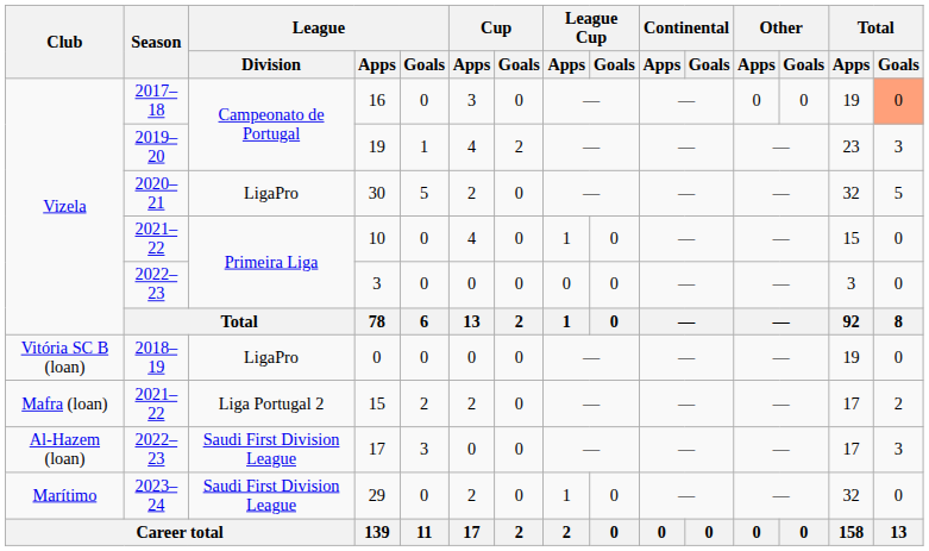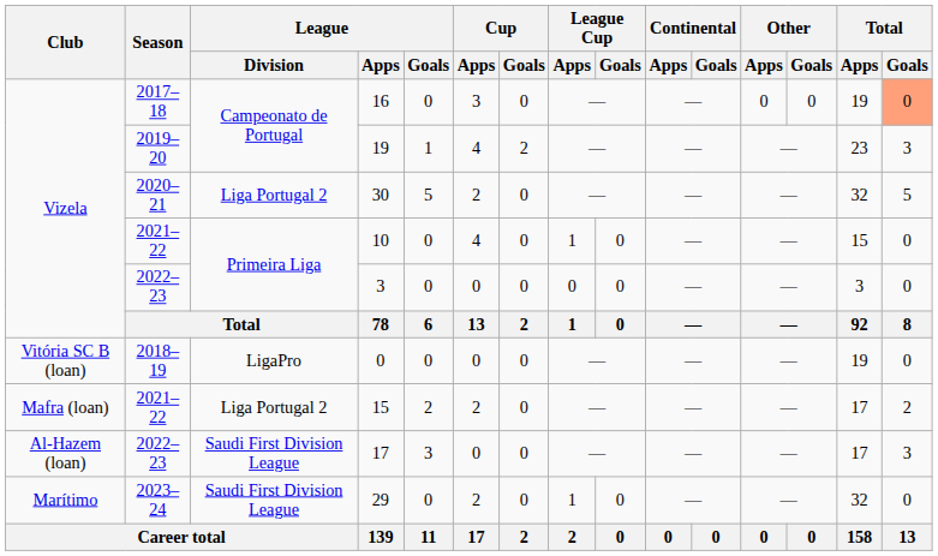30 | League / Division: LigaPro -> Liga Portugal 2
